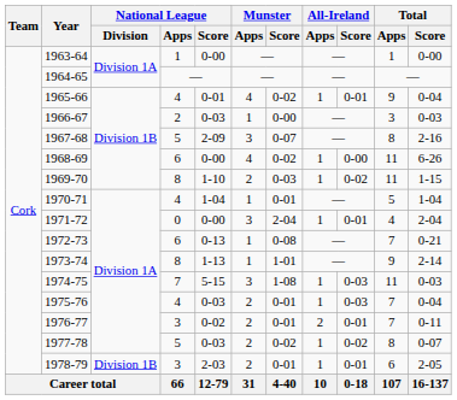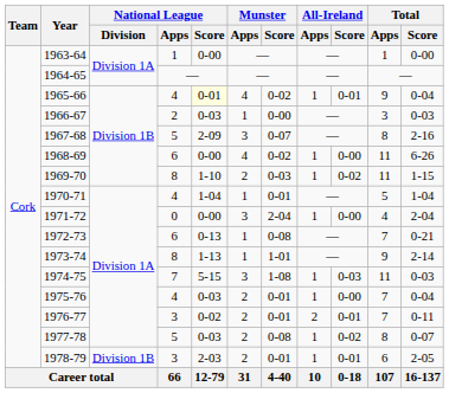1965-66 | National League / Score: no background -> lightyellow background
1971-72 | All-Ireland / Score: 0-01 -> 0-00
1975-76 | All-Ireland / Score: 0-03 -> 0-00
1977-78 | Munster / Score: 0-02 -> 0-08
